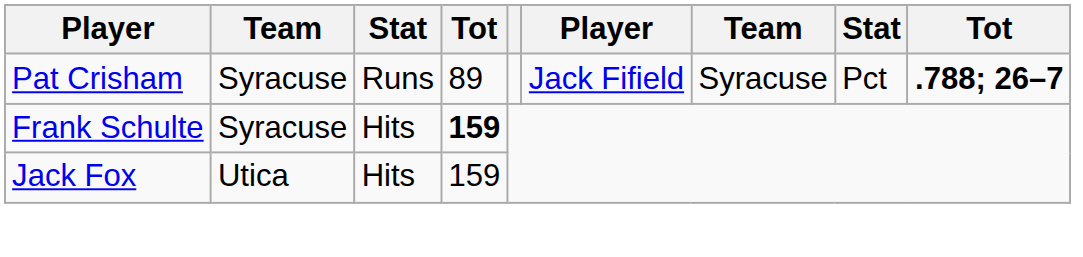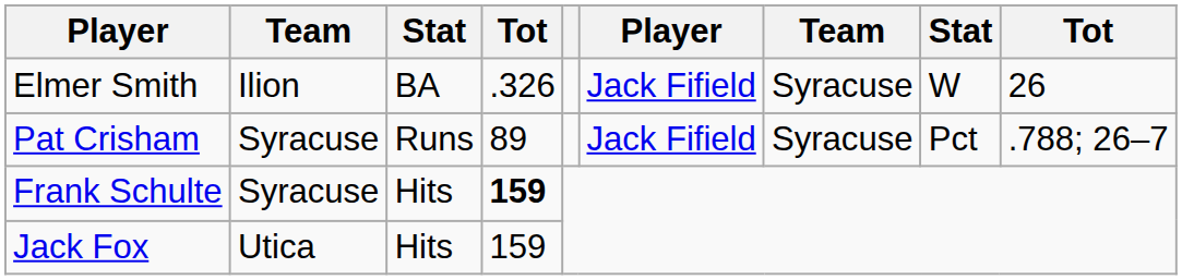+ row: Elmer Smith | Ilion | BA | .326 | Jack Fifield | Syracuse | W | 26
Pat Crisham | column 9: bold -> normal
